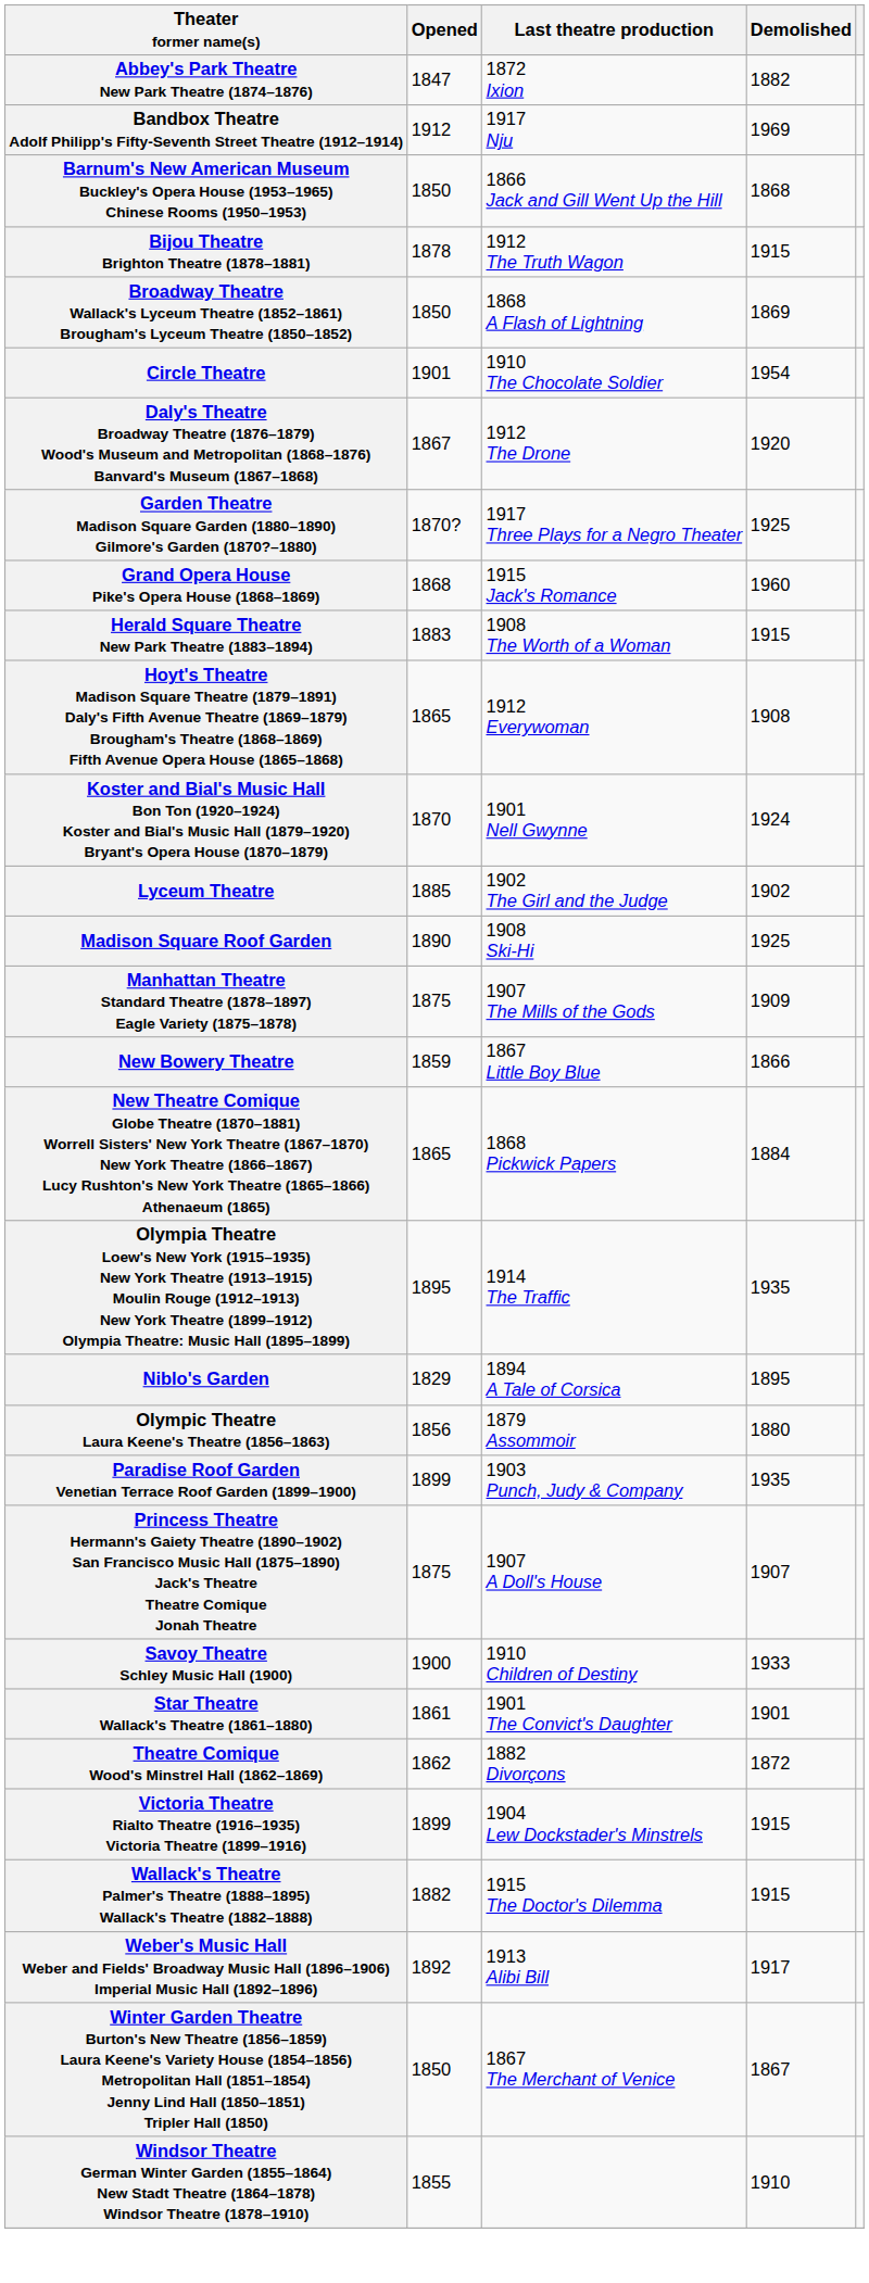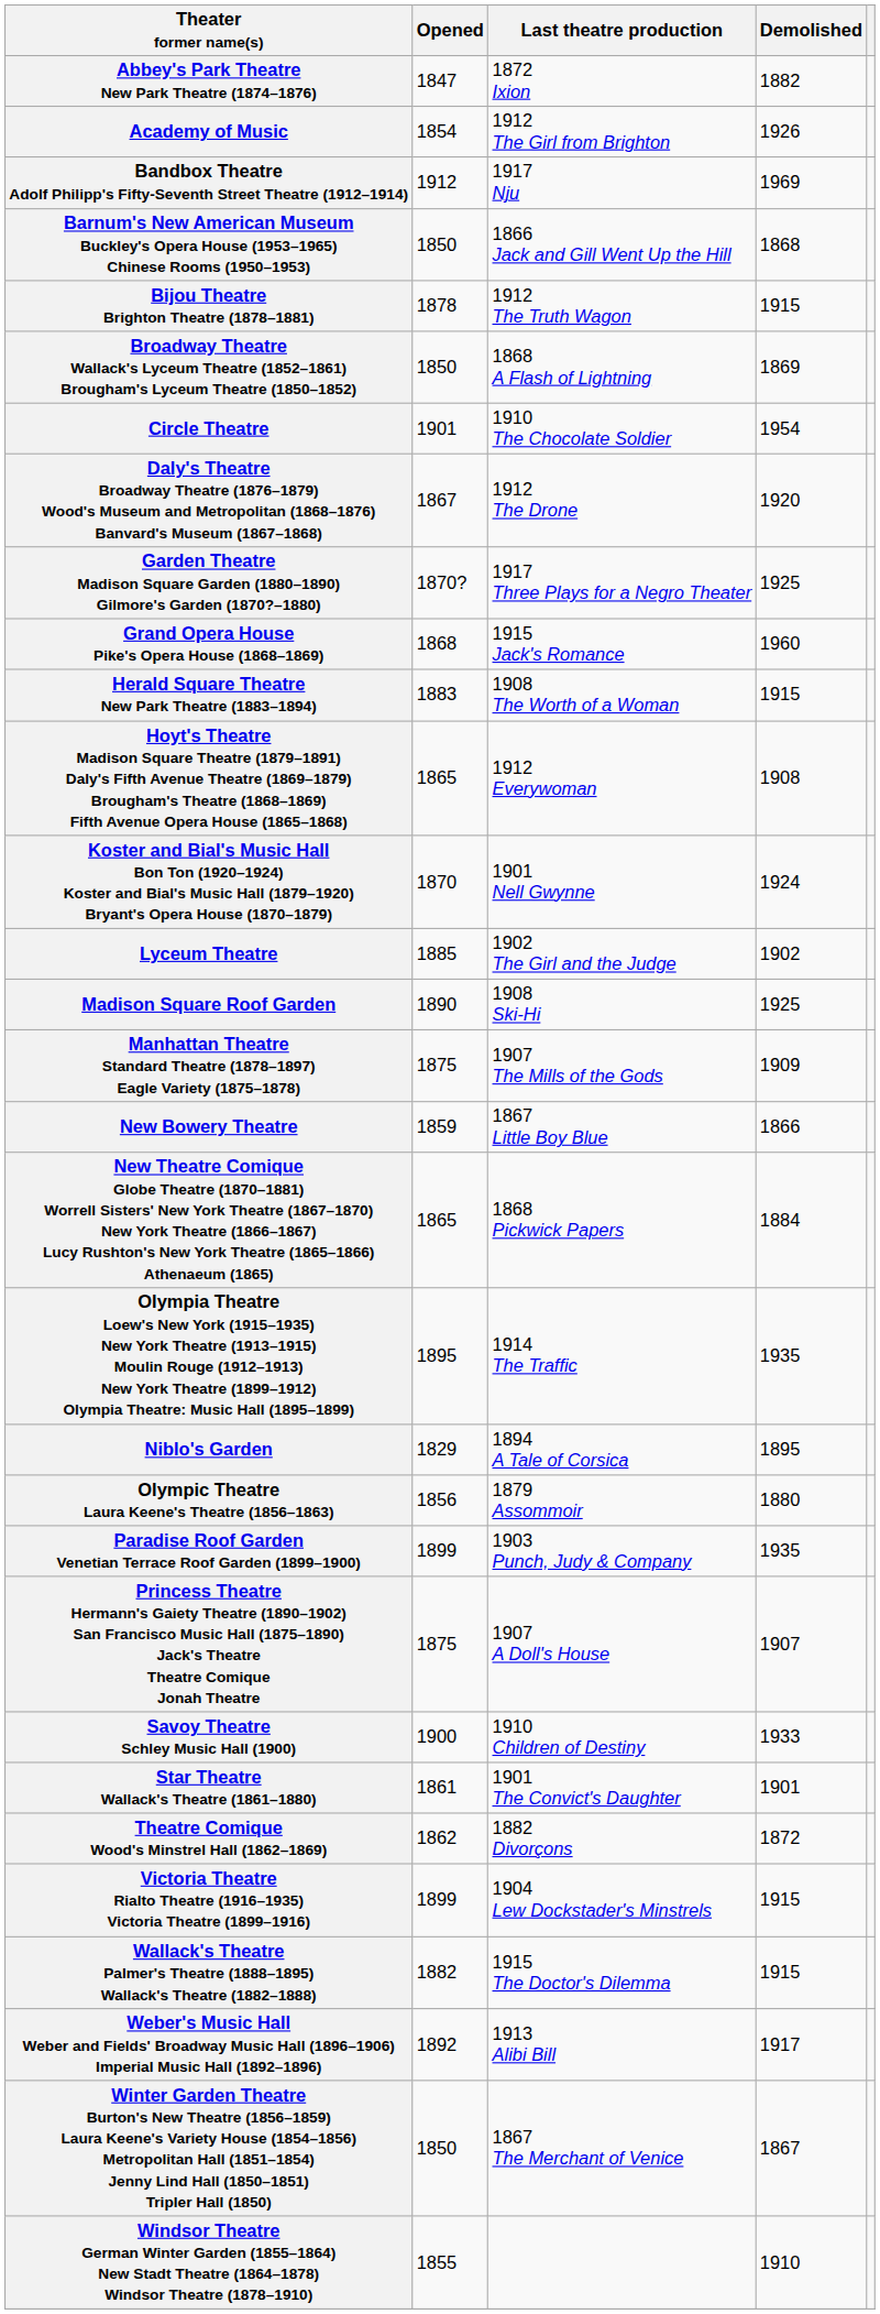+ row: Academy of Music | 1854 | 1912 The Girl from Brighton | 1926
